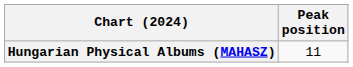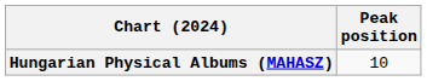Hungarian Physical Albums (MAHASZ) | Peak position: 11 -> 10
